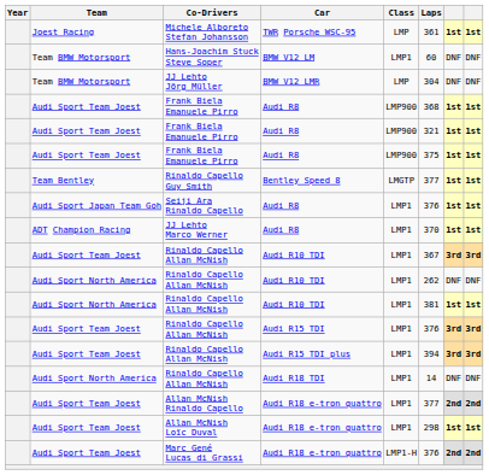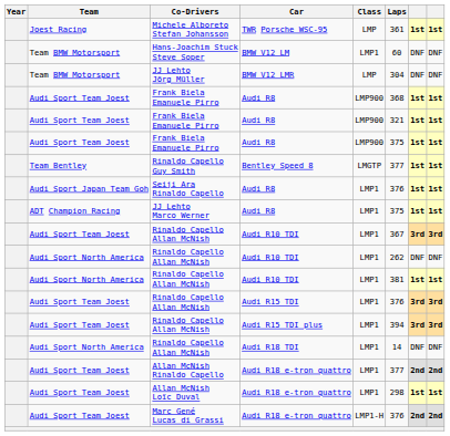JJ Lehto Marco Werner | Laps: 370 -> 375
